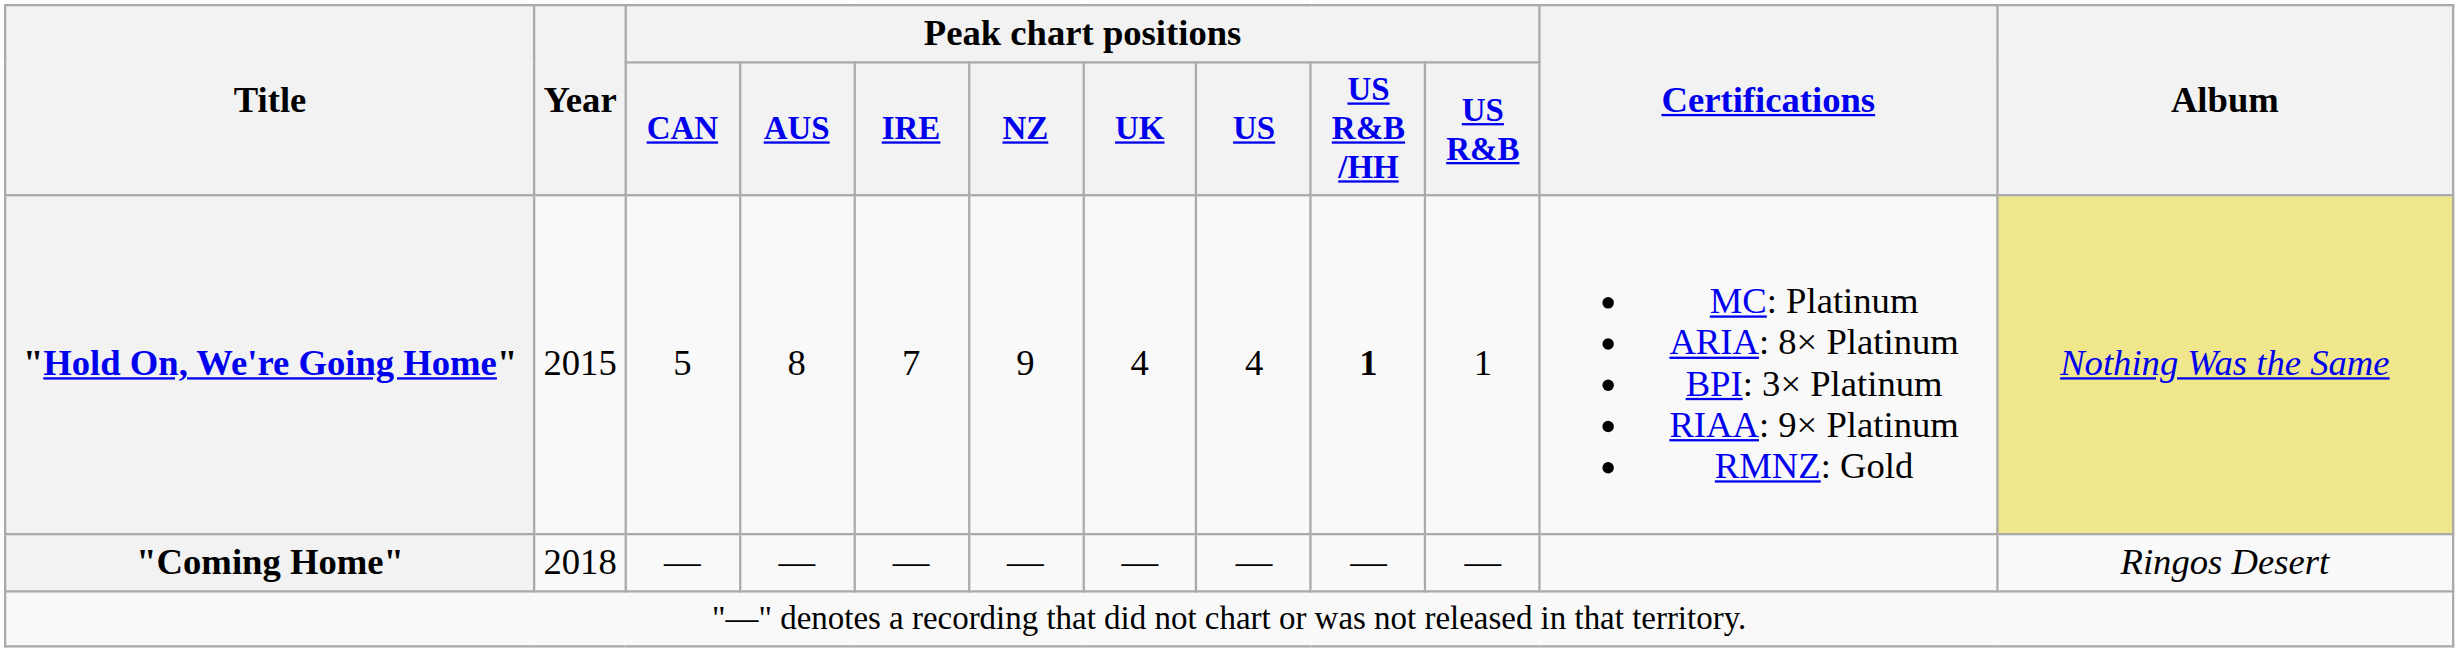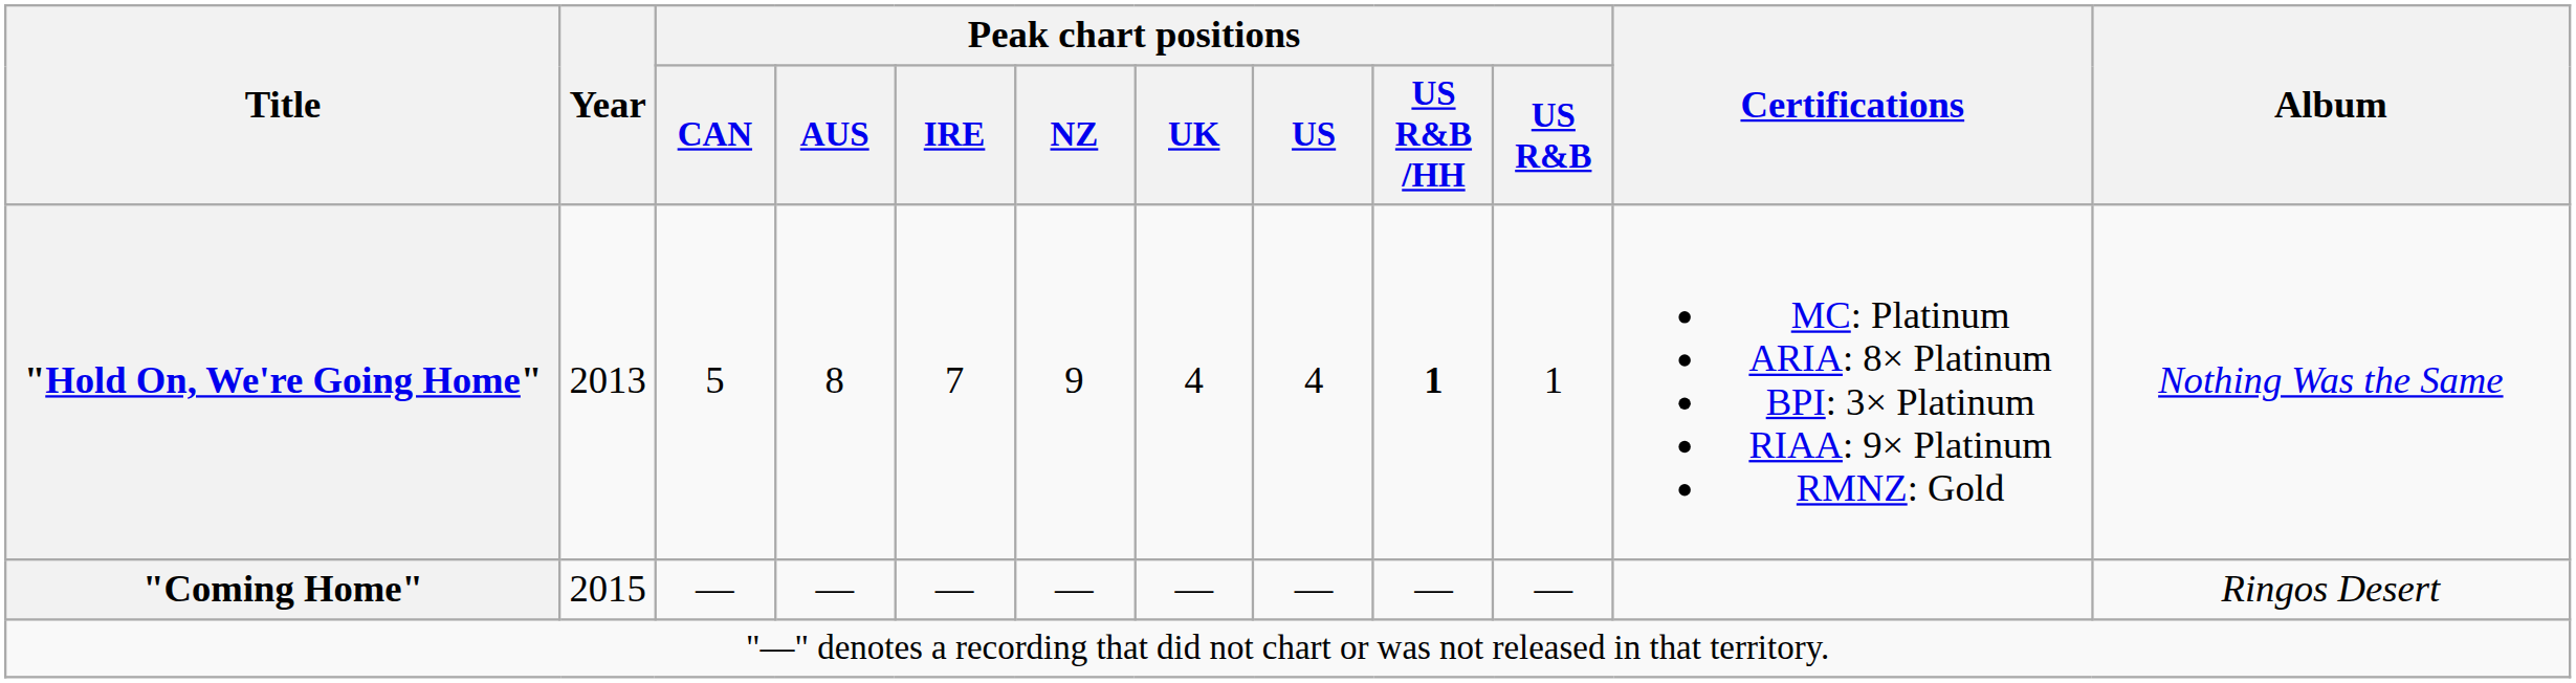"Hold On, We're Going Home" | Year: 2015 -> 2013
"Hold On, We're Going Home" | Album: khaki background -> no background
"Coming Home" | Year: 2018 -> 2015
